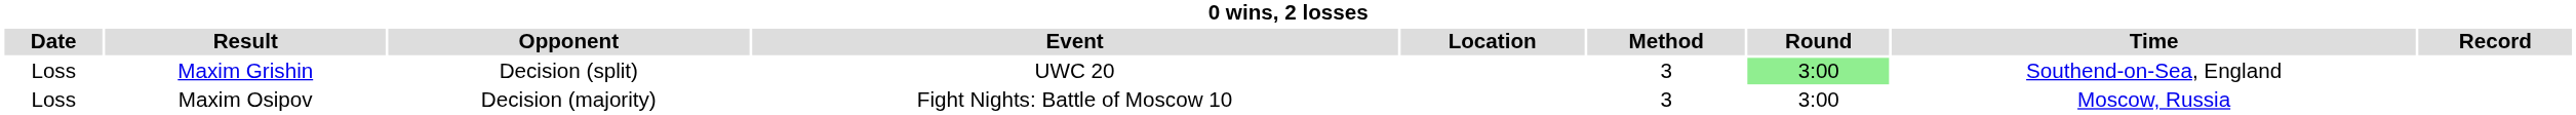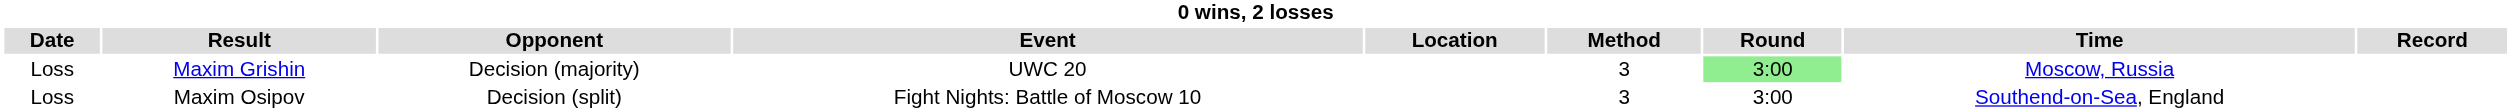Maxim Grishin | Opponent: Decision (split) -> Decision (majority)
Maxim Grishin | Time: Southend-on-Sea, England -> Moscow, Russia
Maxim Osipov | Opponent: Decision (majority) -> Decision (split)
Maxim Osipov | Time: Moscow, Russia -> Southend-on-Sea, England
